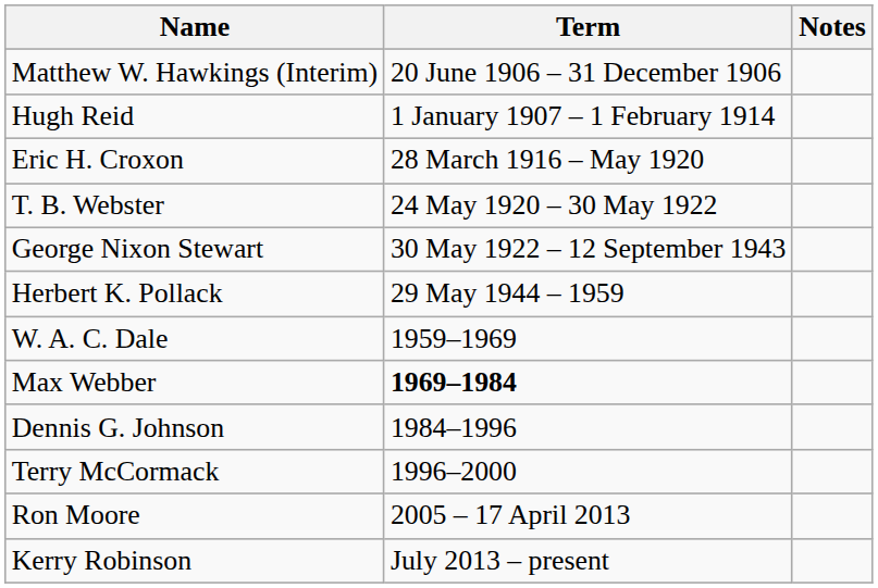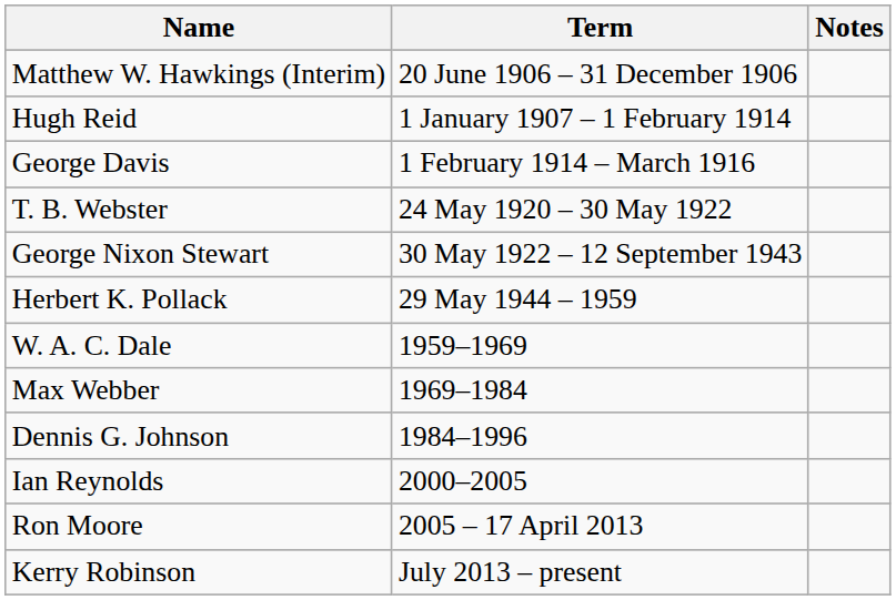+ row: George Davis | 1 February 1914 – March 1916
- row: Eric H. Croxon | 28 March 1916 – May 1920
Max Webber | Term: bold -> normal
- row: Terry McCormack | 1996–2000
+ row: Ian Reynolds | 2000–2005
